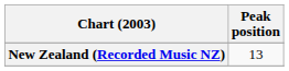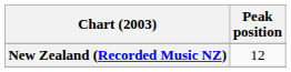New Zealand (Recorded Music NZ) | Peak position: 13 -> 12
